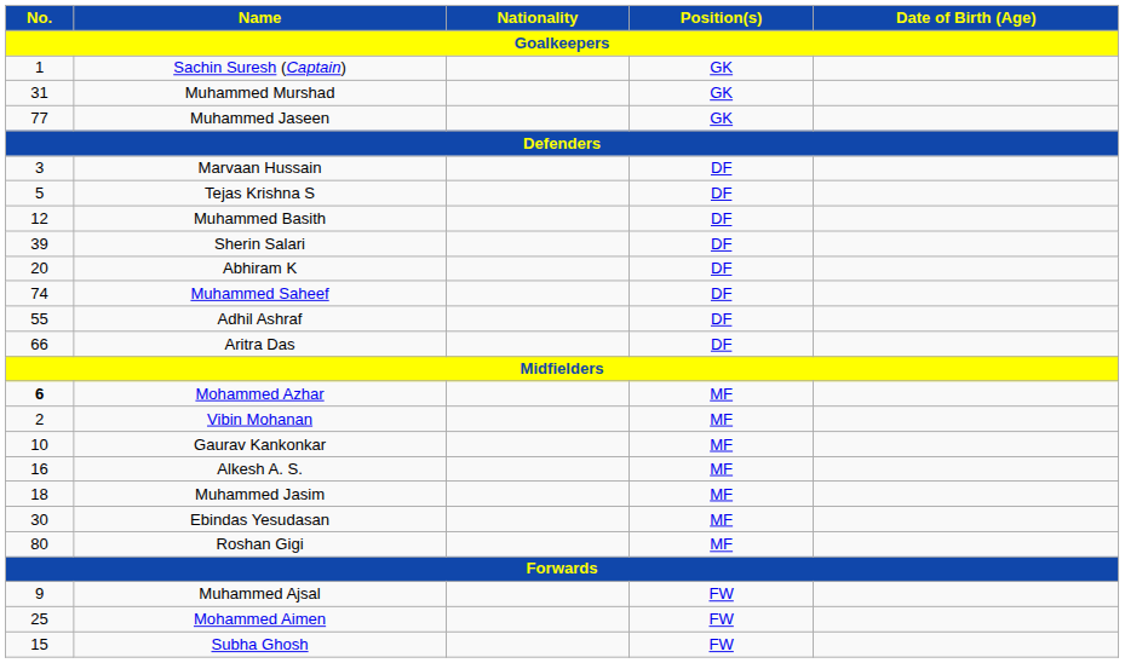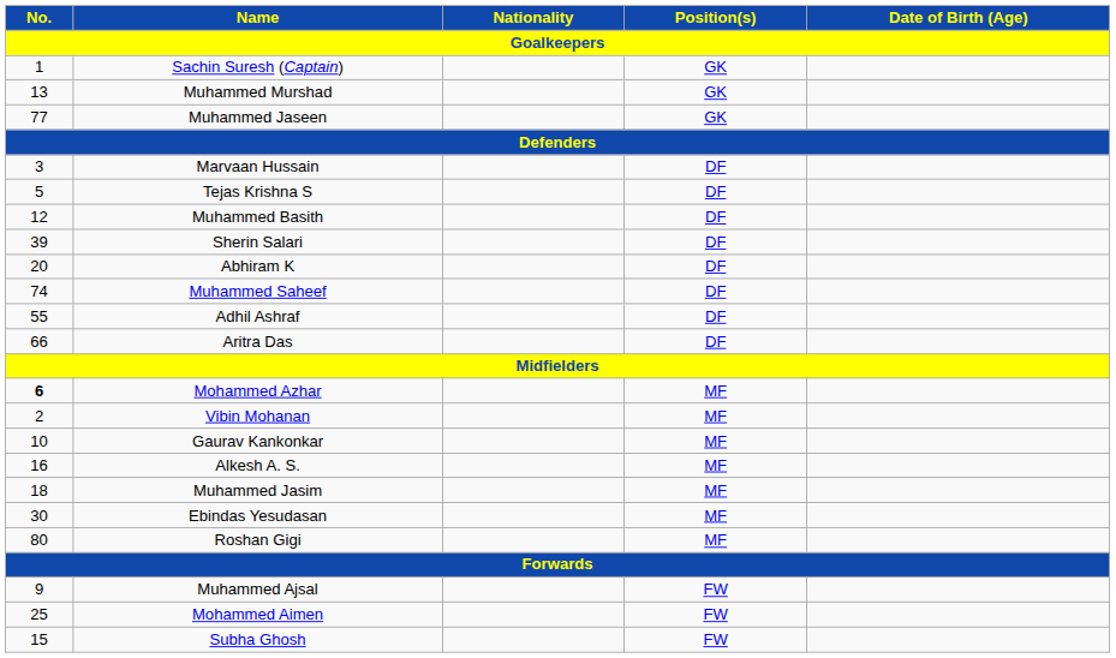Muhammed Murshad | No.: 31 -> 13
